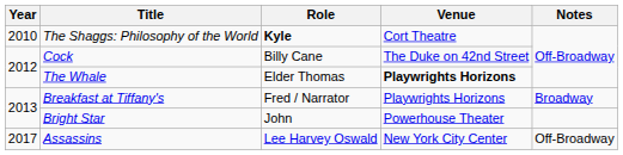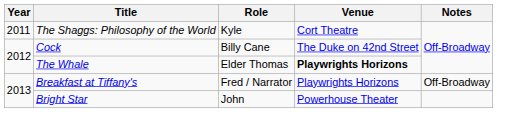The Shaggs: Philosophy of the World | Year: 2010 -> 2011
The Shaggs: Philosophy of the World | Role: bold -> normal
Breakfast at Tiffany's | Notes: Broadway -> Off-Broadway
- row: 2017 | Assassins | Lee Harvey Oswald | New York City Center | Off-Broadway
